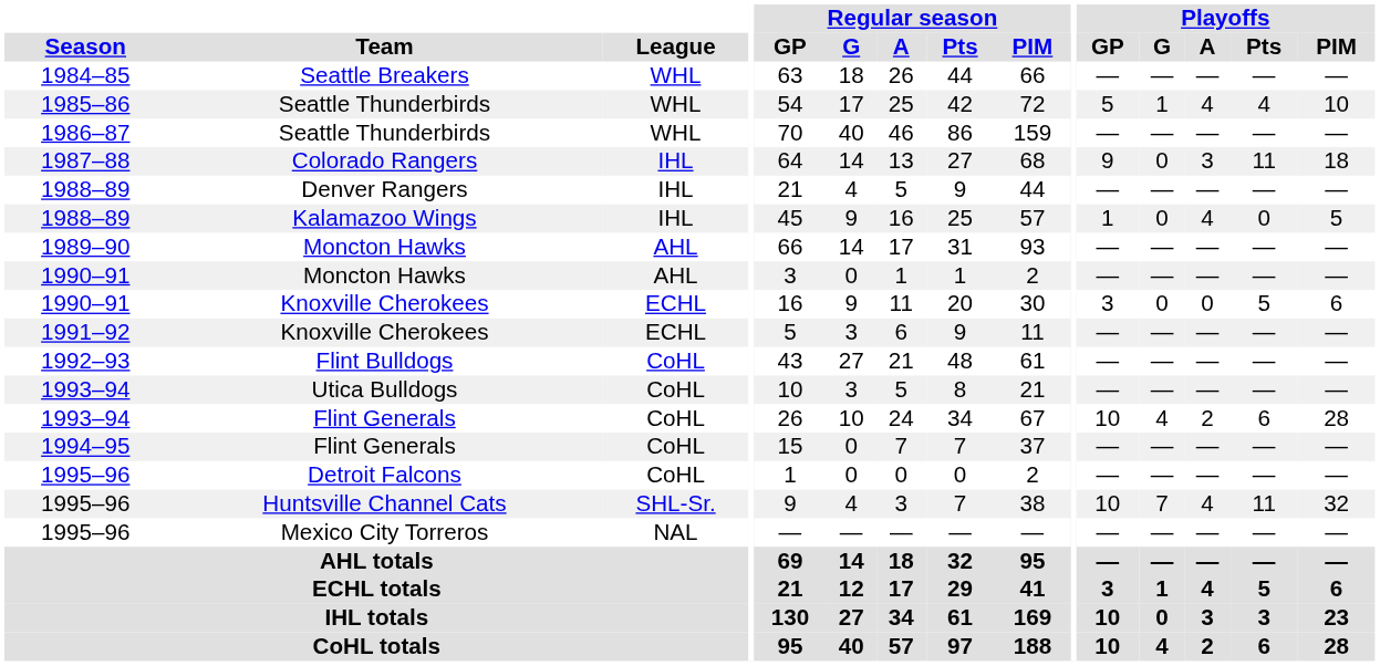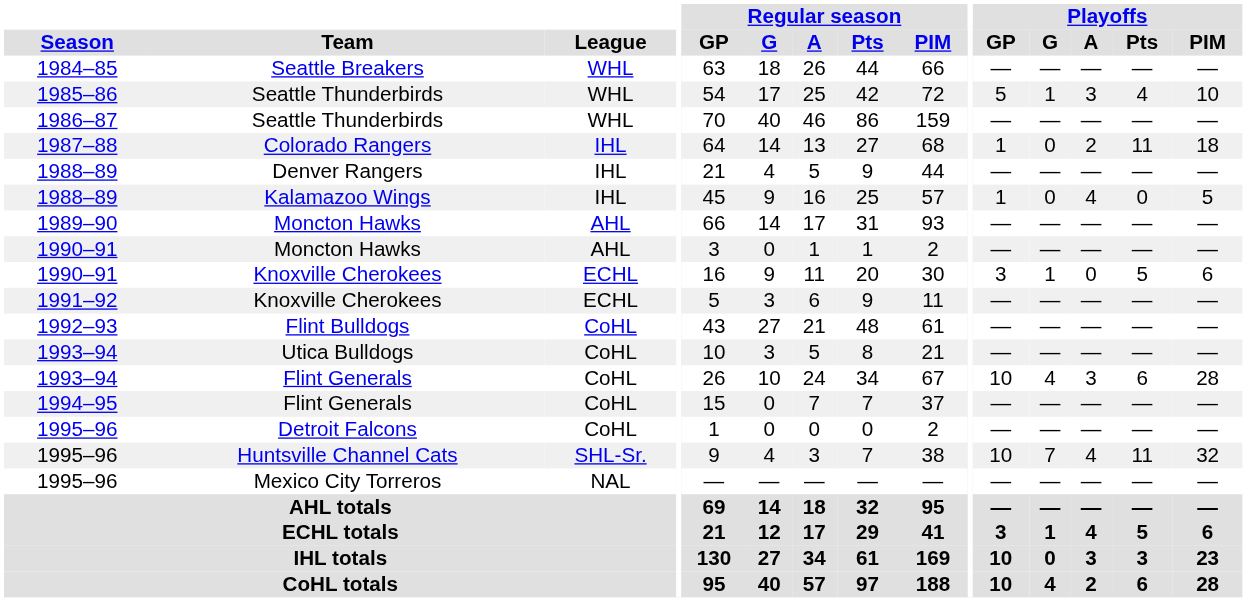1985–86 / Seattle Thunderbirds | Playoffs / A: 4 -> 3
Colorado Rangers | Playoffs / GP: 9 -> 1
Colorado Rangers | Playoffs / A: 3 -> 2
1990–91 / Knoxville Cherokees | Playoffs / G: 0 -> 1
1993–94 / Flint Generals | Playoffs / A: 2 -> 3
